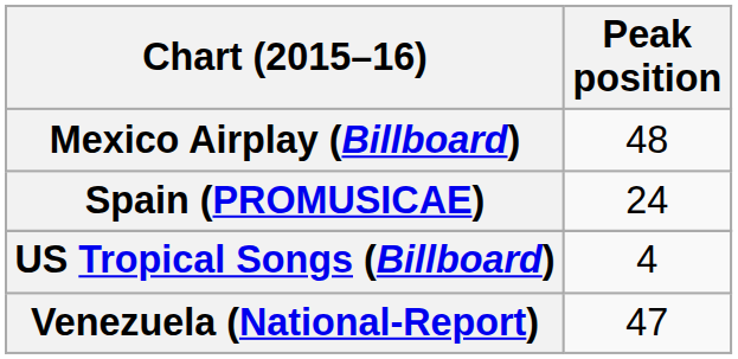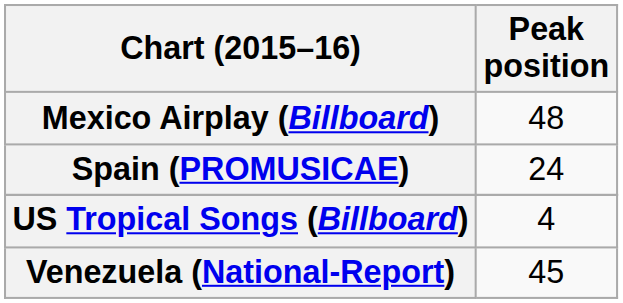Venezuela (National-Report) | Peak position: 47 -> 45
